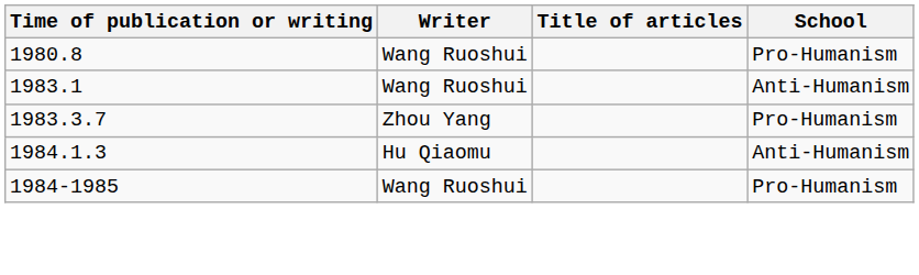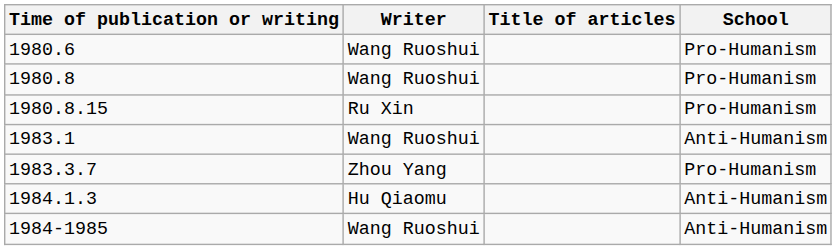+ row: 1980.6 | Wang Ruoshui | Pro-Humanism
+ row: 1980.8.15 | Ru Xin | Pro-Humanism
1984-1985 | School: Pro-Humanism -> Anti-Humanism
